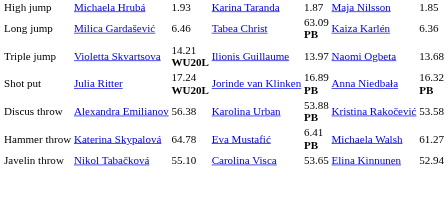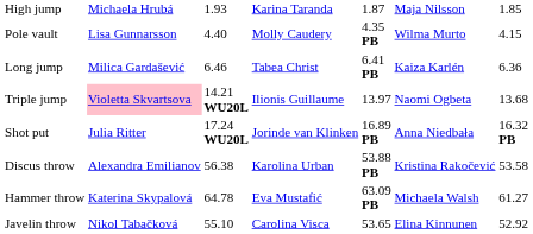+ row: Pole vault | Lisa Gunnarsson | 4.40 | Molly Caudery | 4.35 PB | Wilma Murto | 4.15
Long jump | column 5: 63.09 PB -> 6.41 PB
Triple jump | column 2: no background -> pink background
Hammer throw | column 5: 6.41 PB -> 63.09 PB
Javelin throw | column 7: 52.94 -> 52.92
